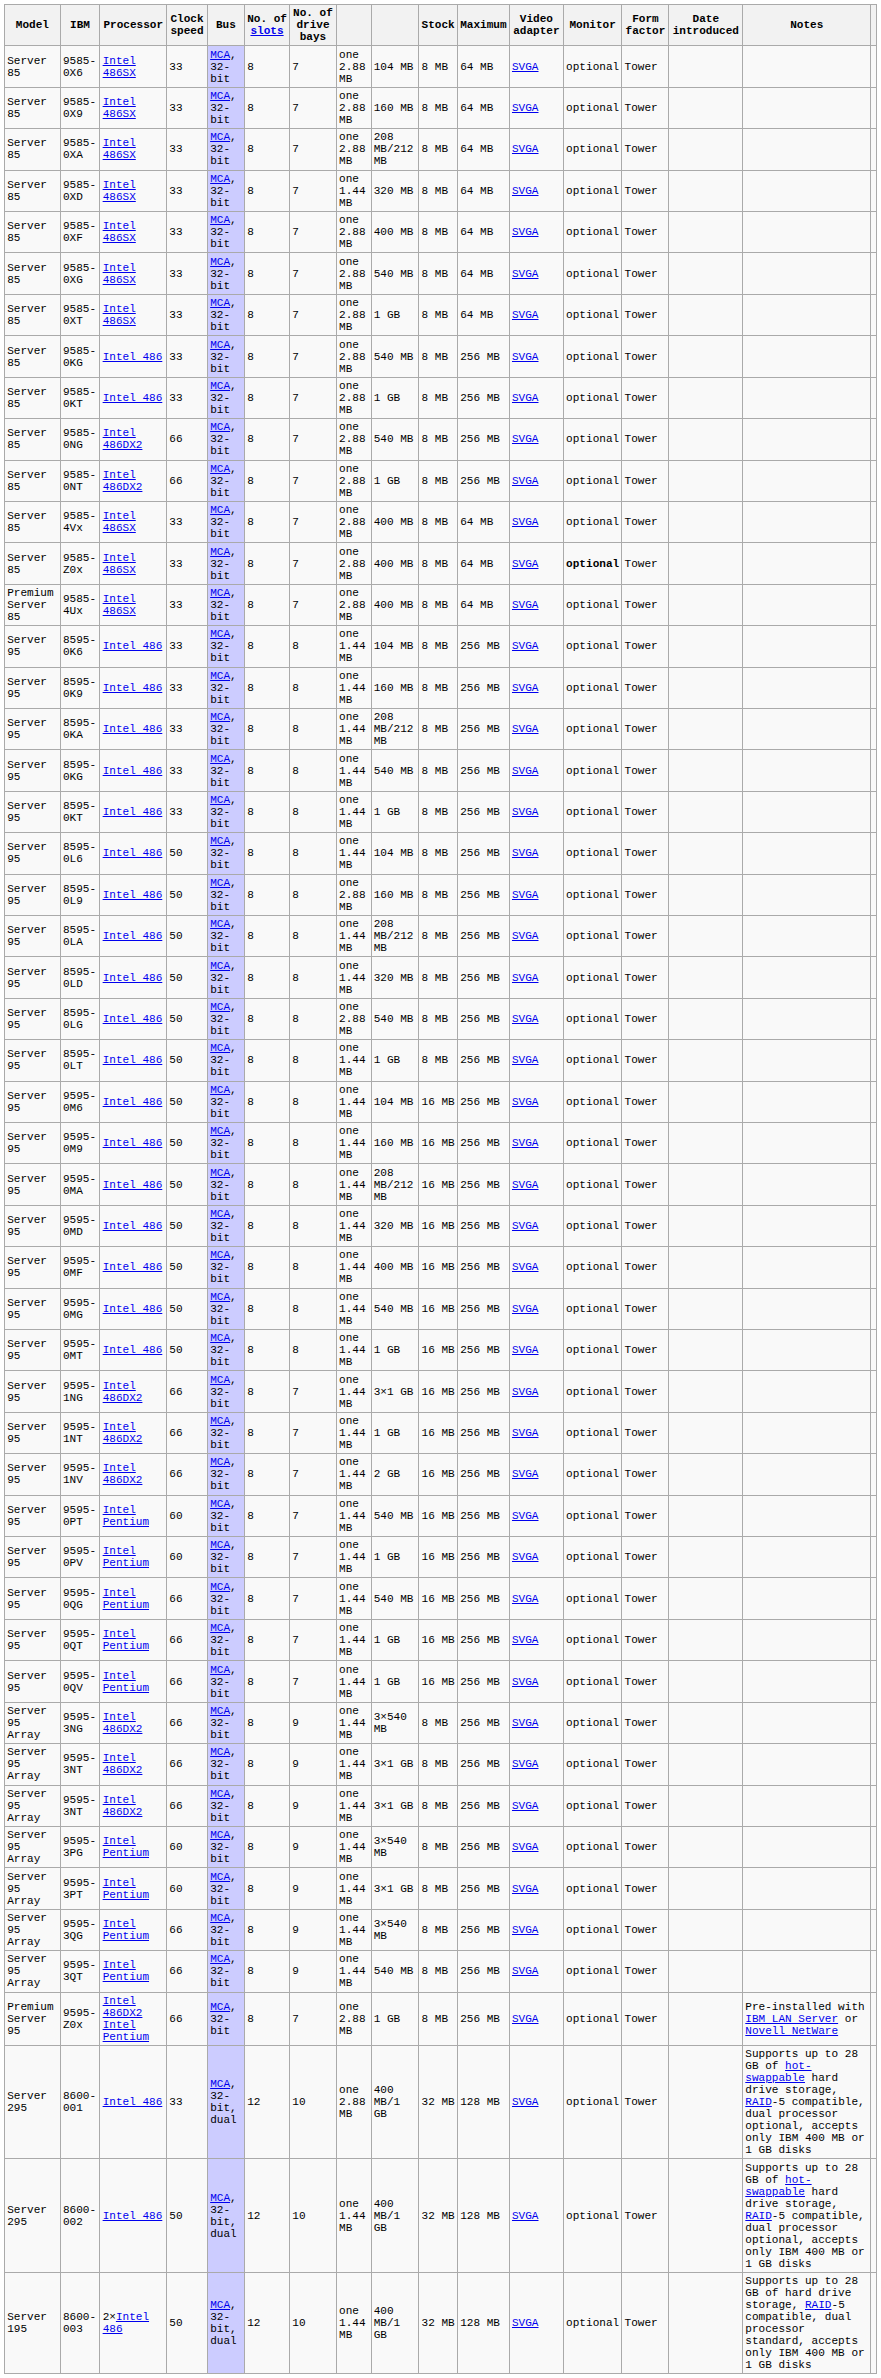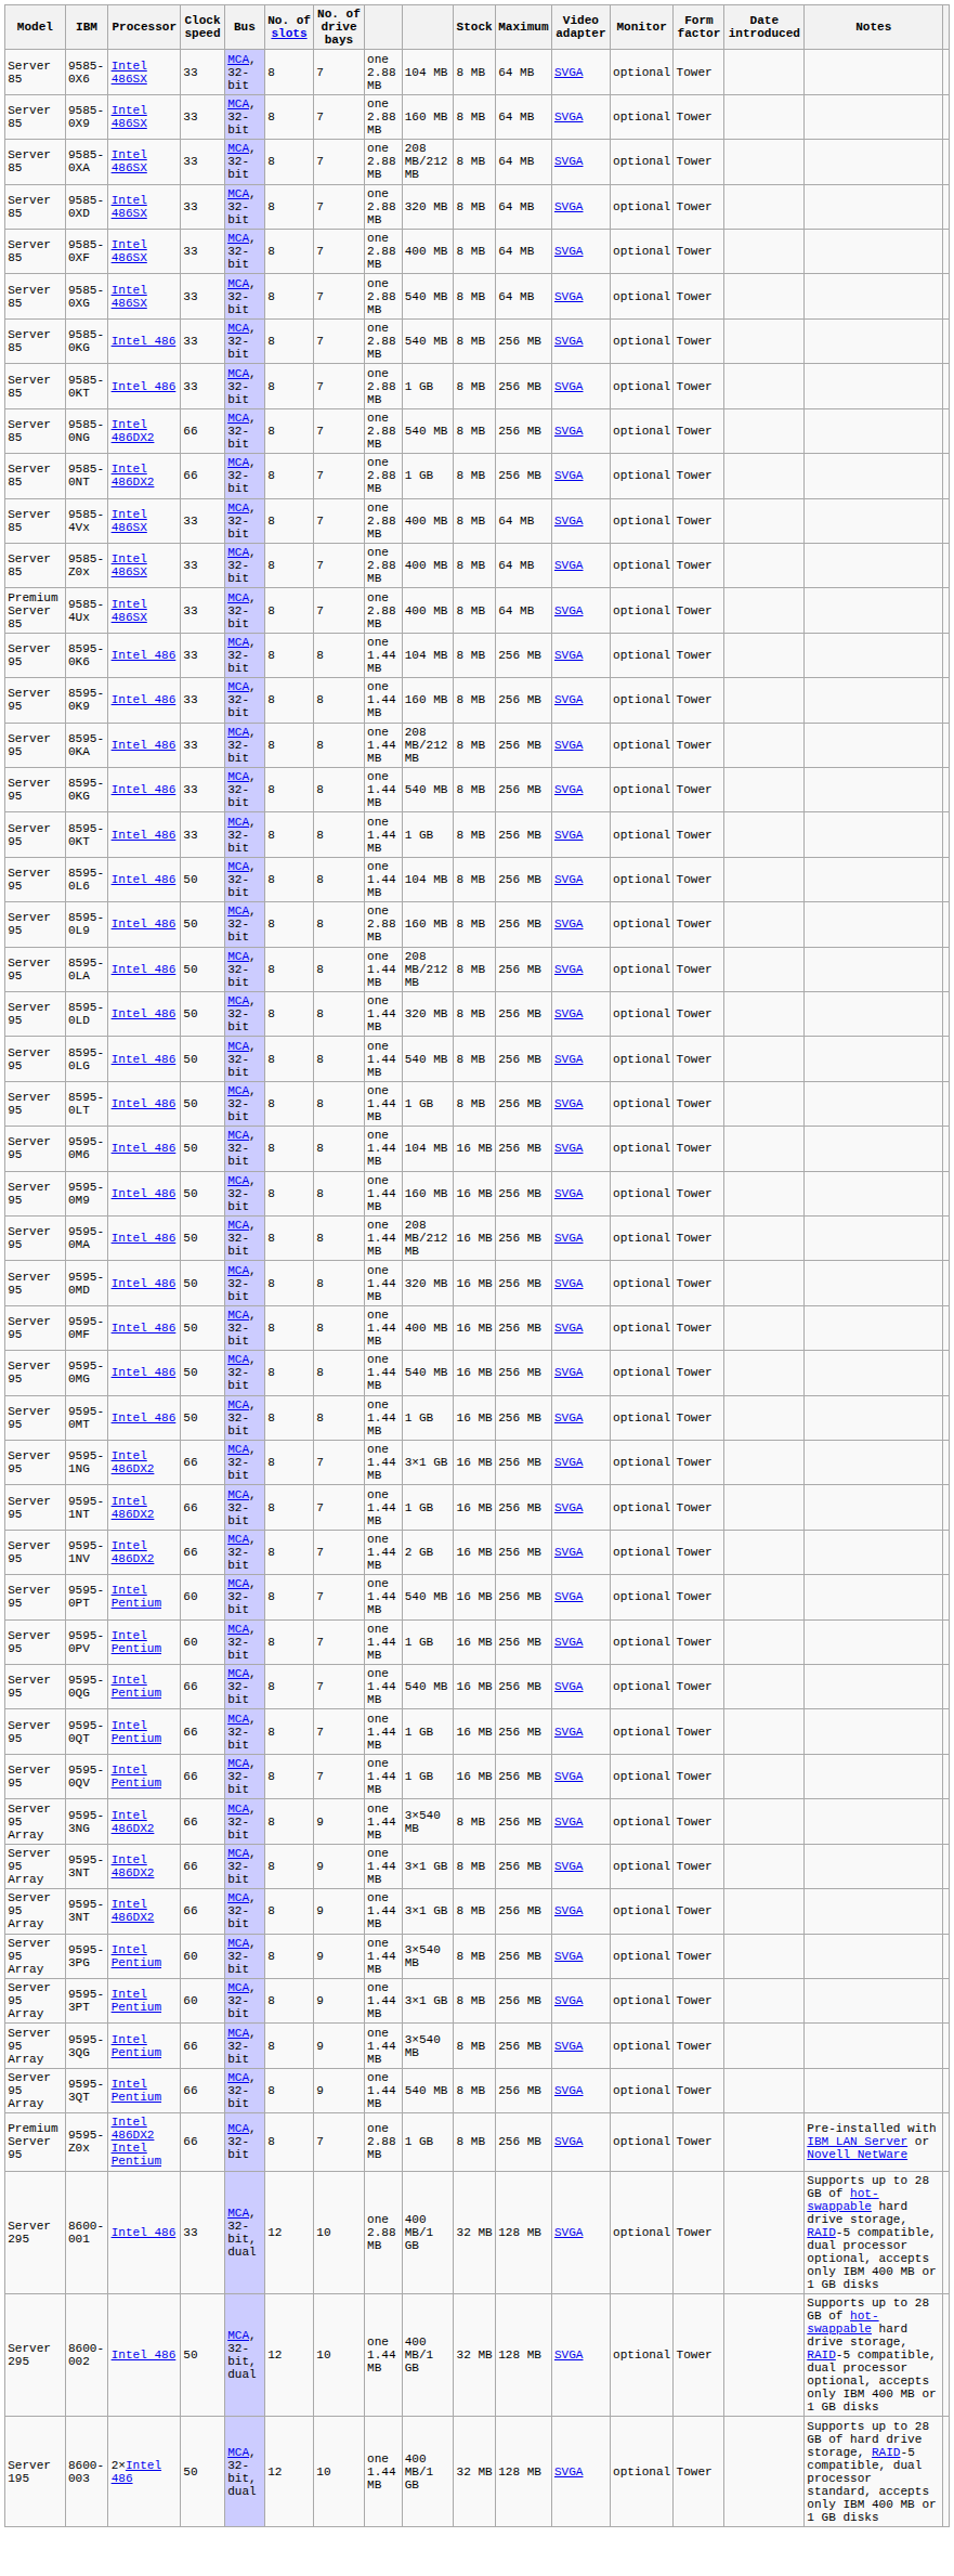9585-0XD | column 8: one 1.44 MB -> one 2.88 MB
- row: Server 85 | 9585-0XT | Intel 486SX | 33 | MCA, 32-bit | 8 | 7 | one 2.88 MB | 1 GB | 8 MB | 64 MB | SVGA | optional | Tower
9585-Z0x | Monitor: bold -> normal
8595-0LG | column 8: one 2.88 MB -> one 1.44 MB
